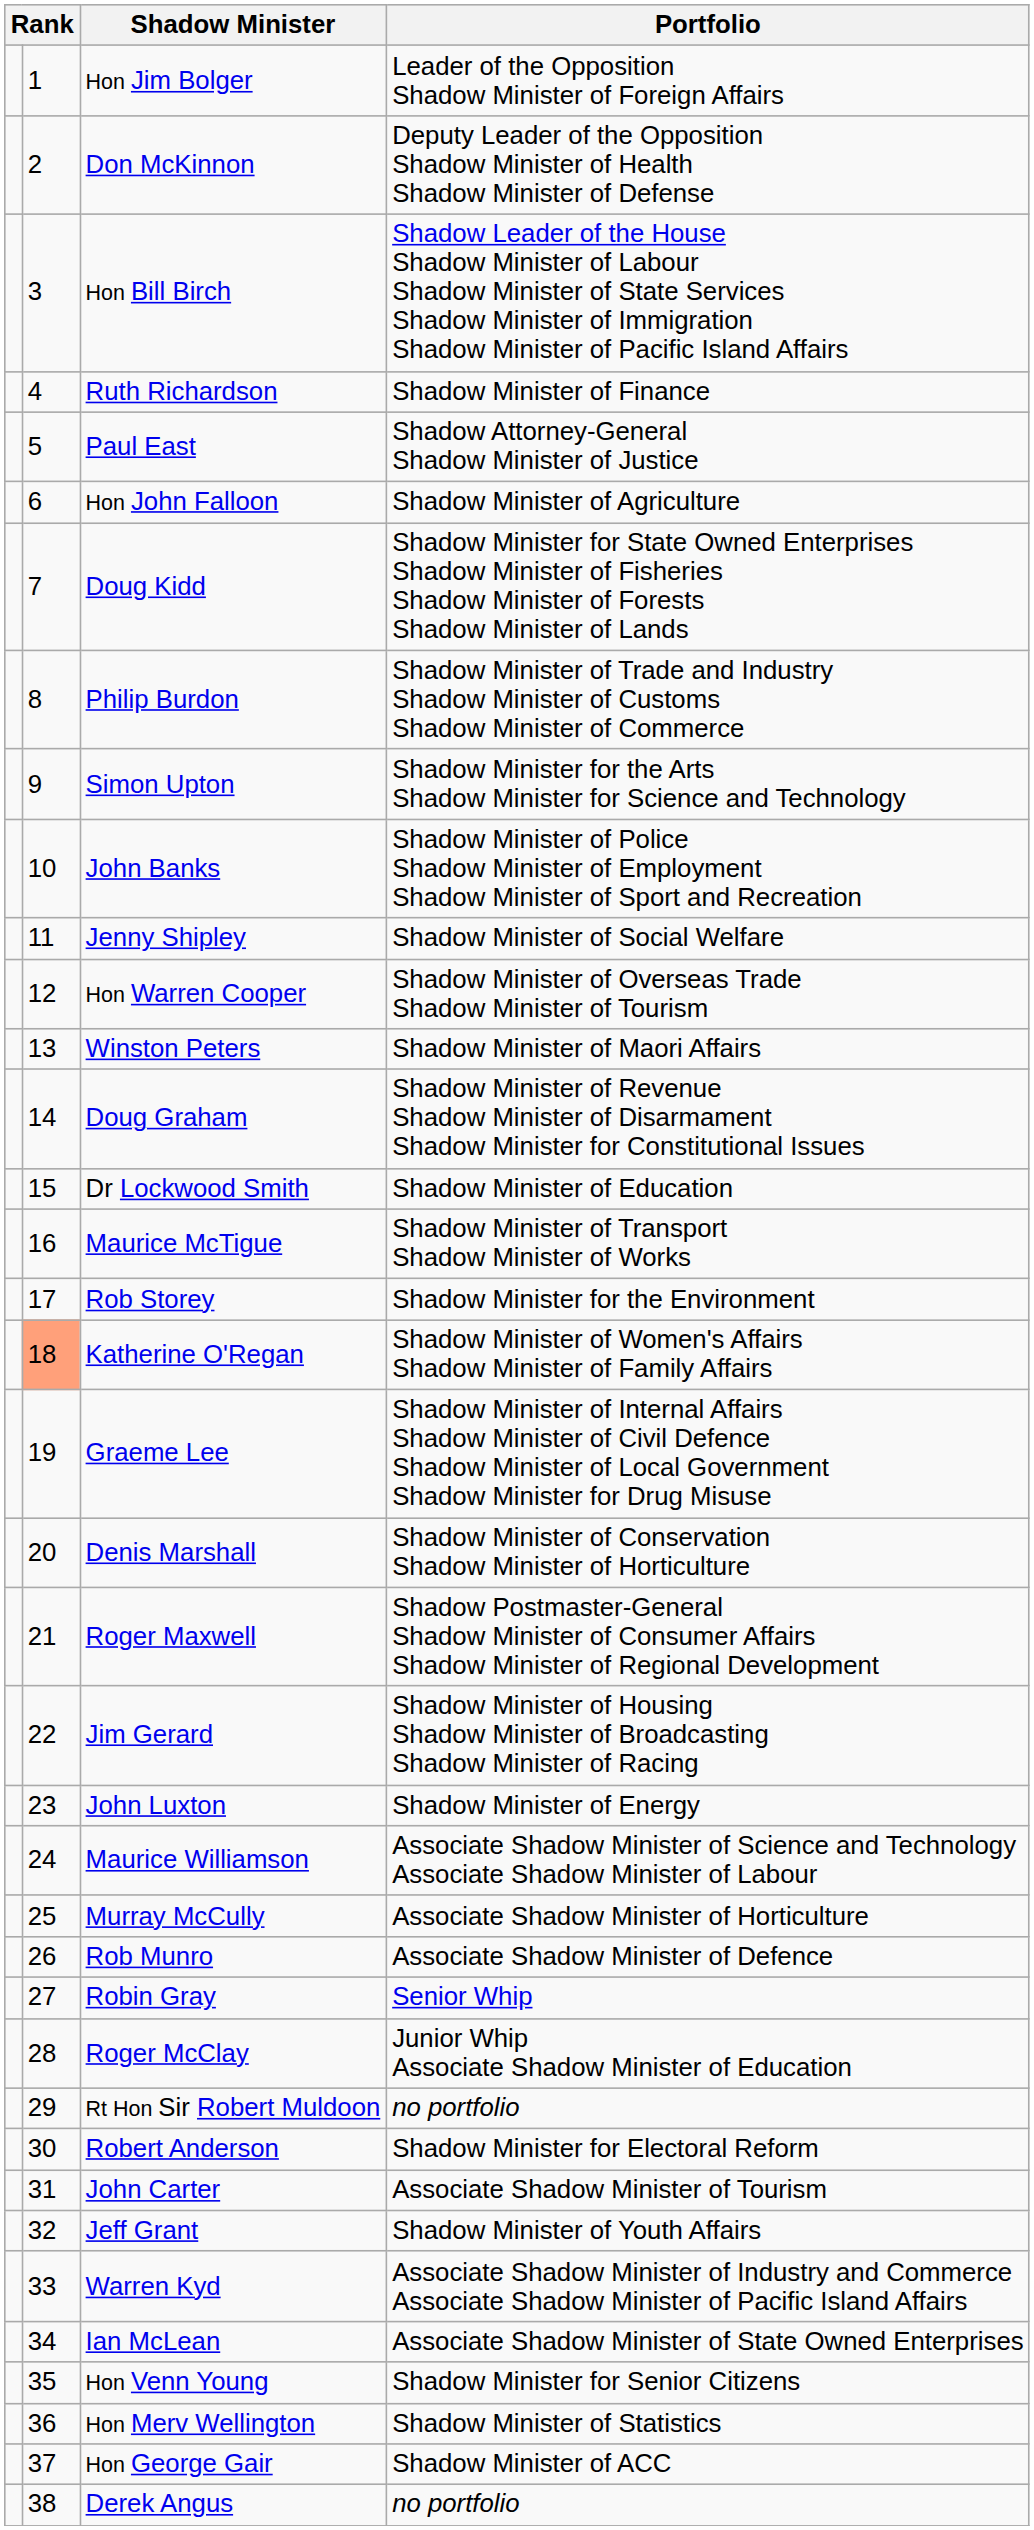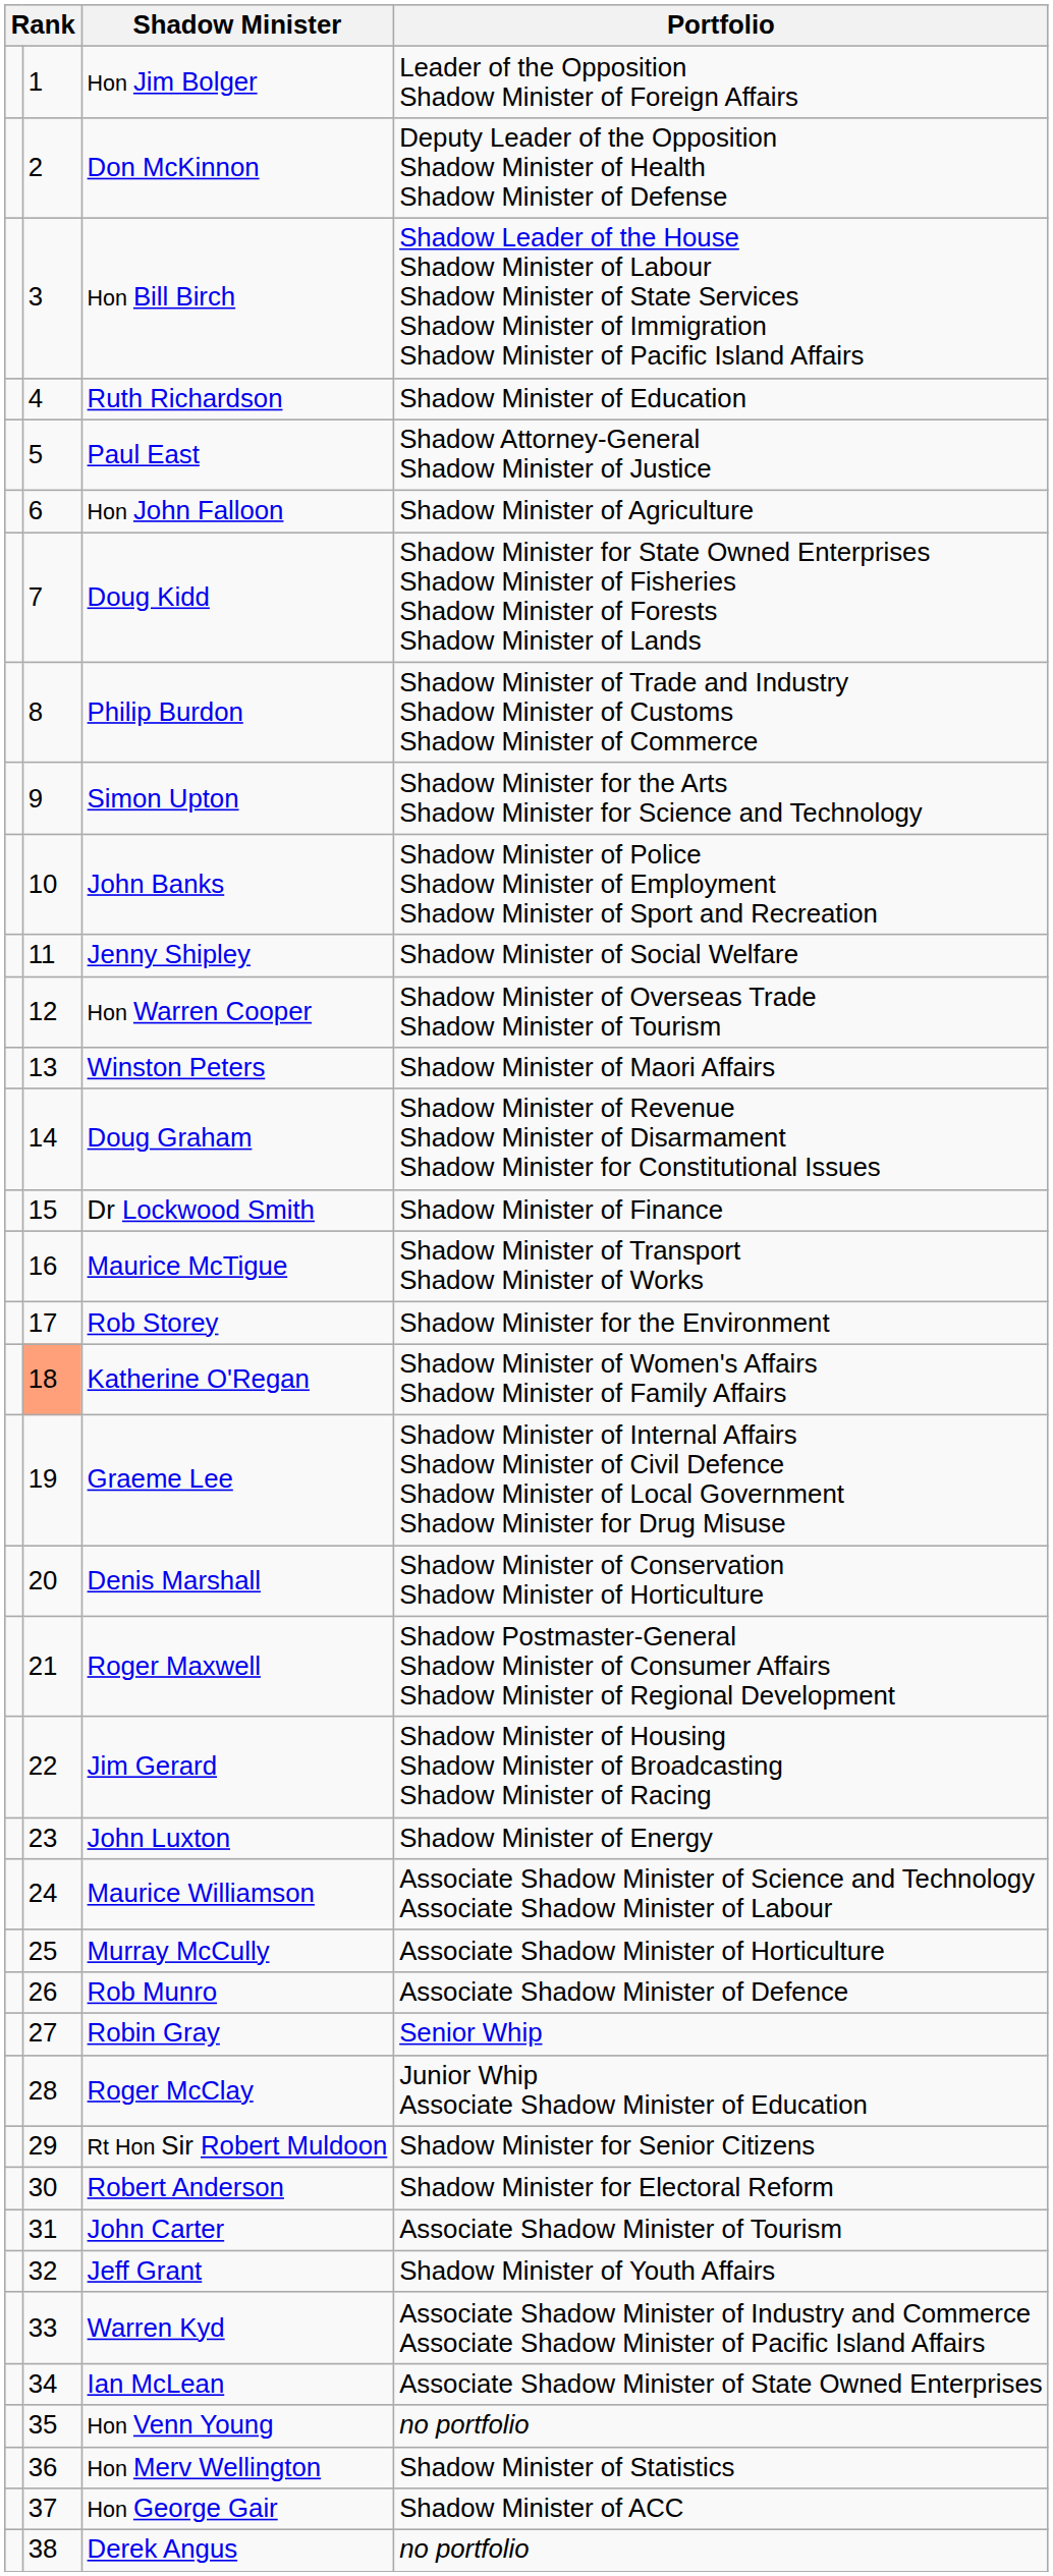Ruth Richardson | Portfolio: Shadow Minister of Finance -> Shadow Minister of Education
Dr Lockwood Smith | Portfolio: Shadow Minister of Education -> Shadow Minister of Finance
Rt Hon Sir Robert Muldoon | Portfolio: no portfolio -> Shadow Minister for Senior Citizens
Hon Venn Young | Portfolio: Shadow Minister for Senior Citizens -> no portfolio
